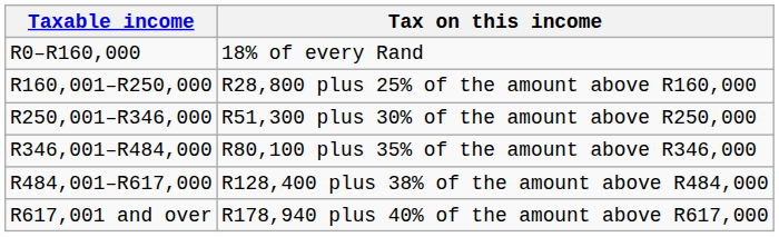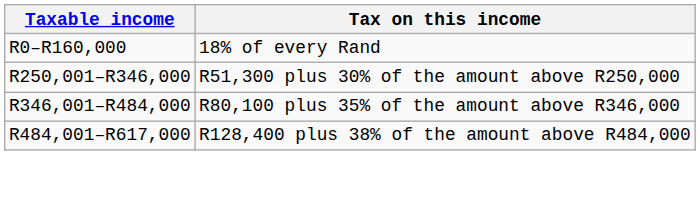- row: R160,001–R250,000 | R28,800 plus 25% of the amount above R160,000
- row: R617,001 and over | R178,940 plus 40% of the amount above R617,000
